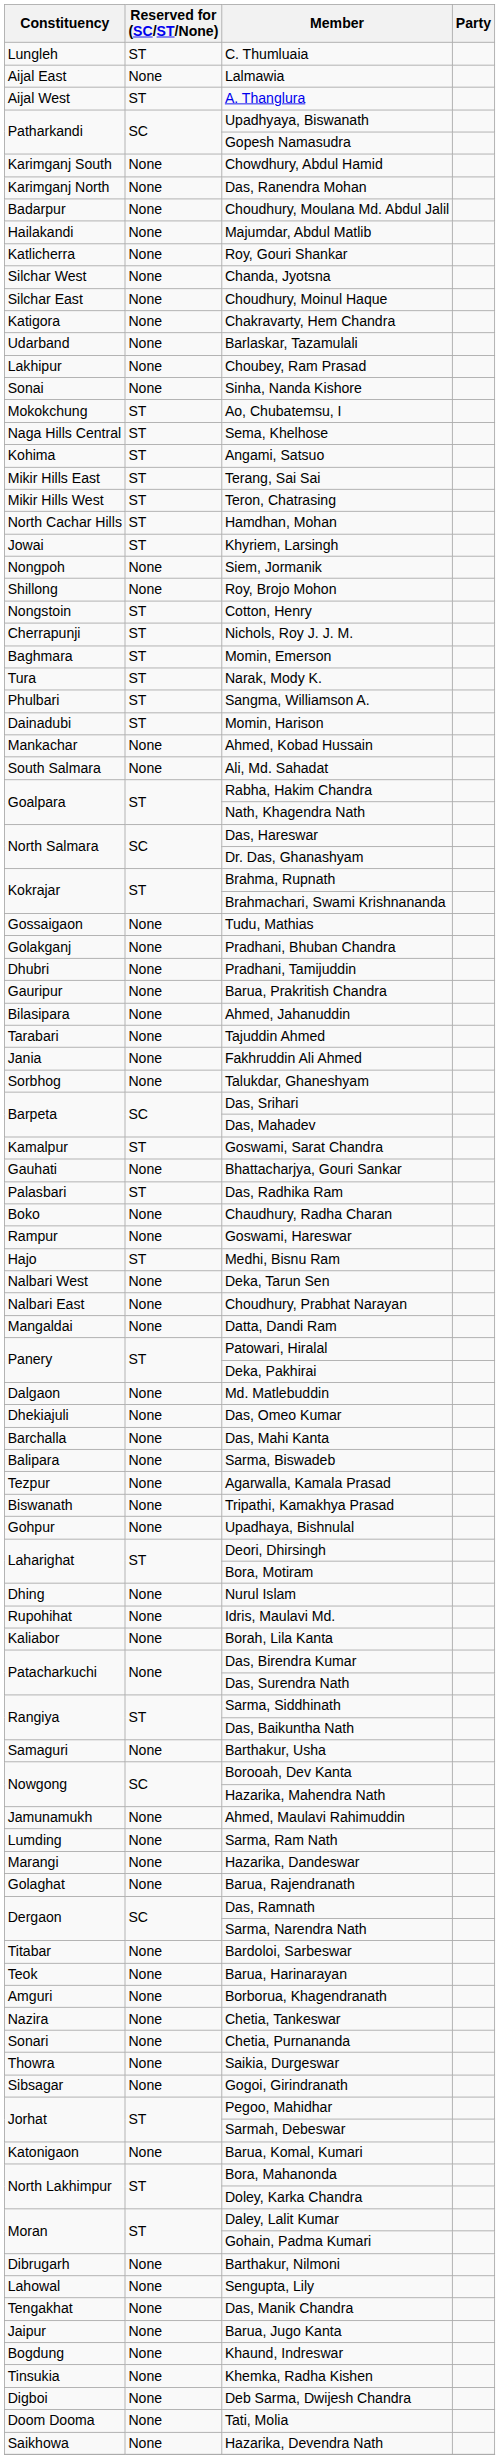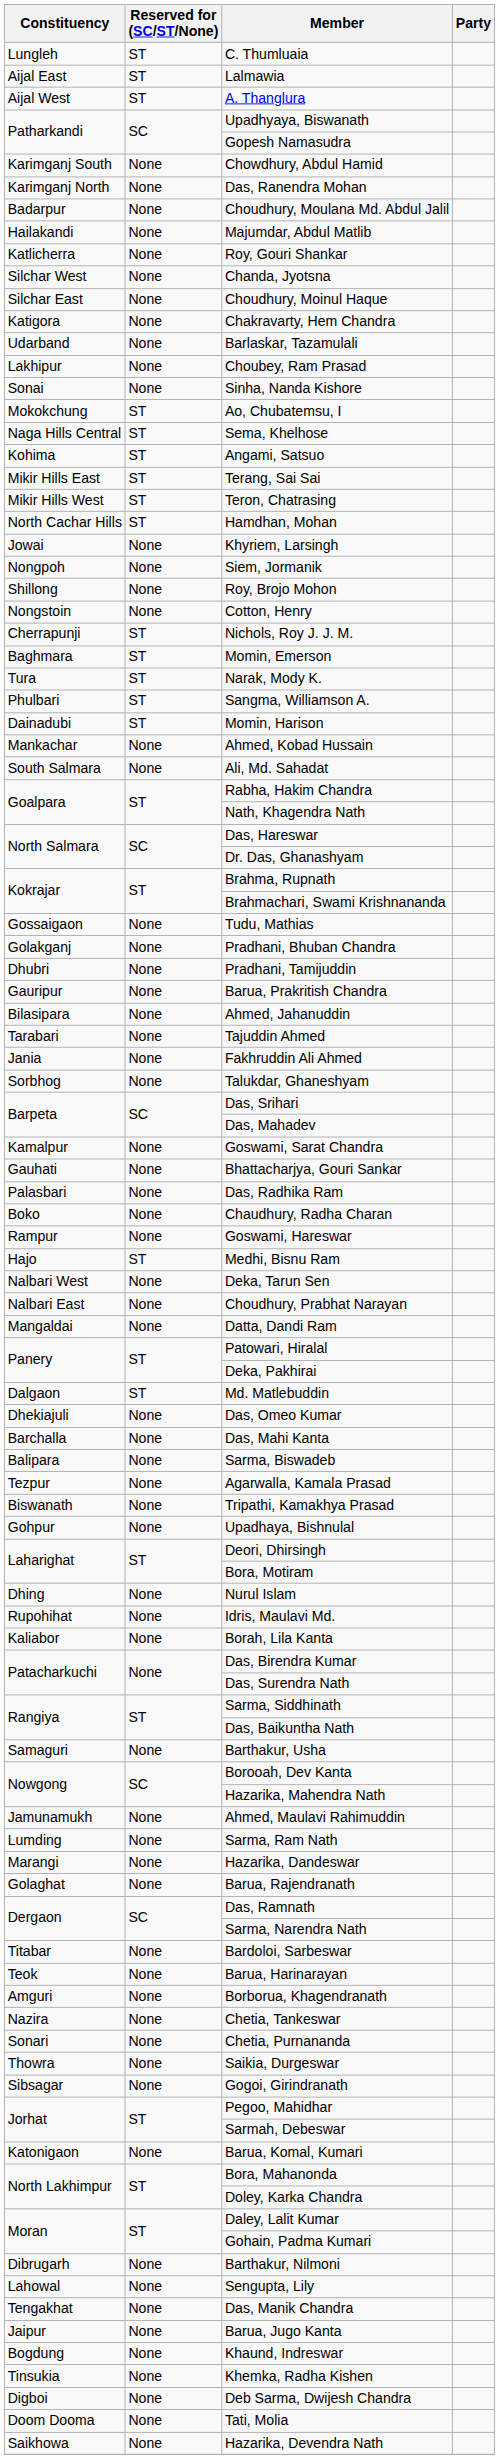Lalmawia | Reserved for (SC/ST/None): None -> ST
Khyriem, Larsingh | Reserved for (SC/ST/None): ST -> None
Cotton, Henry | Reserved for (SC/ST/None): ST -> None
Goswami, Sarat Chandra | Reserved for (SC/ST/None): ST -> None
Das, Radhika Ram | Reserved for (SC/ST/None): ST -> None
Md. Matlebuddin | Reserved for (SC/ST/None): None -> ST
